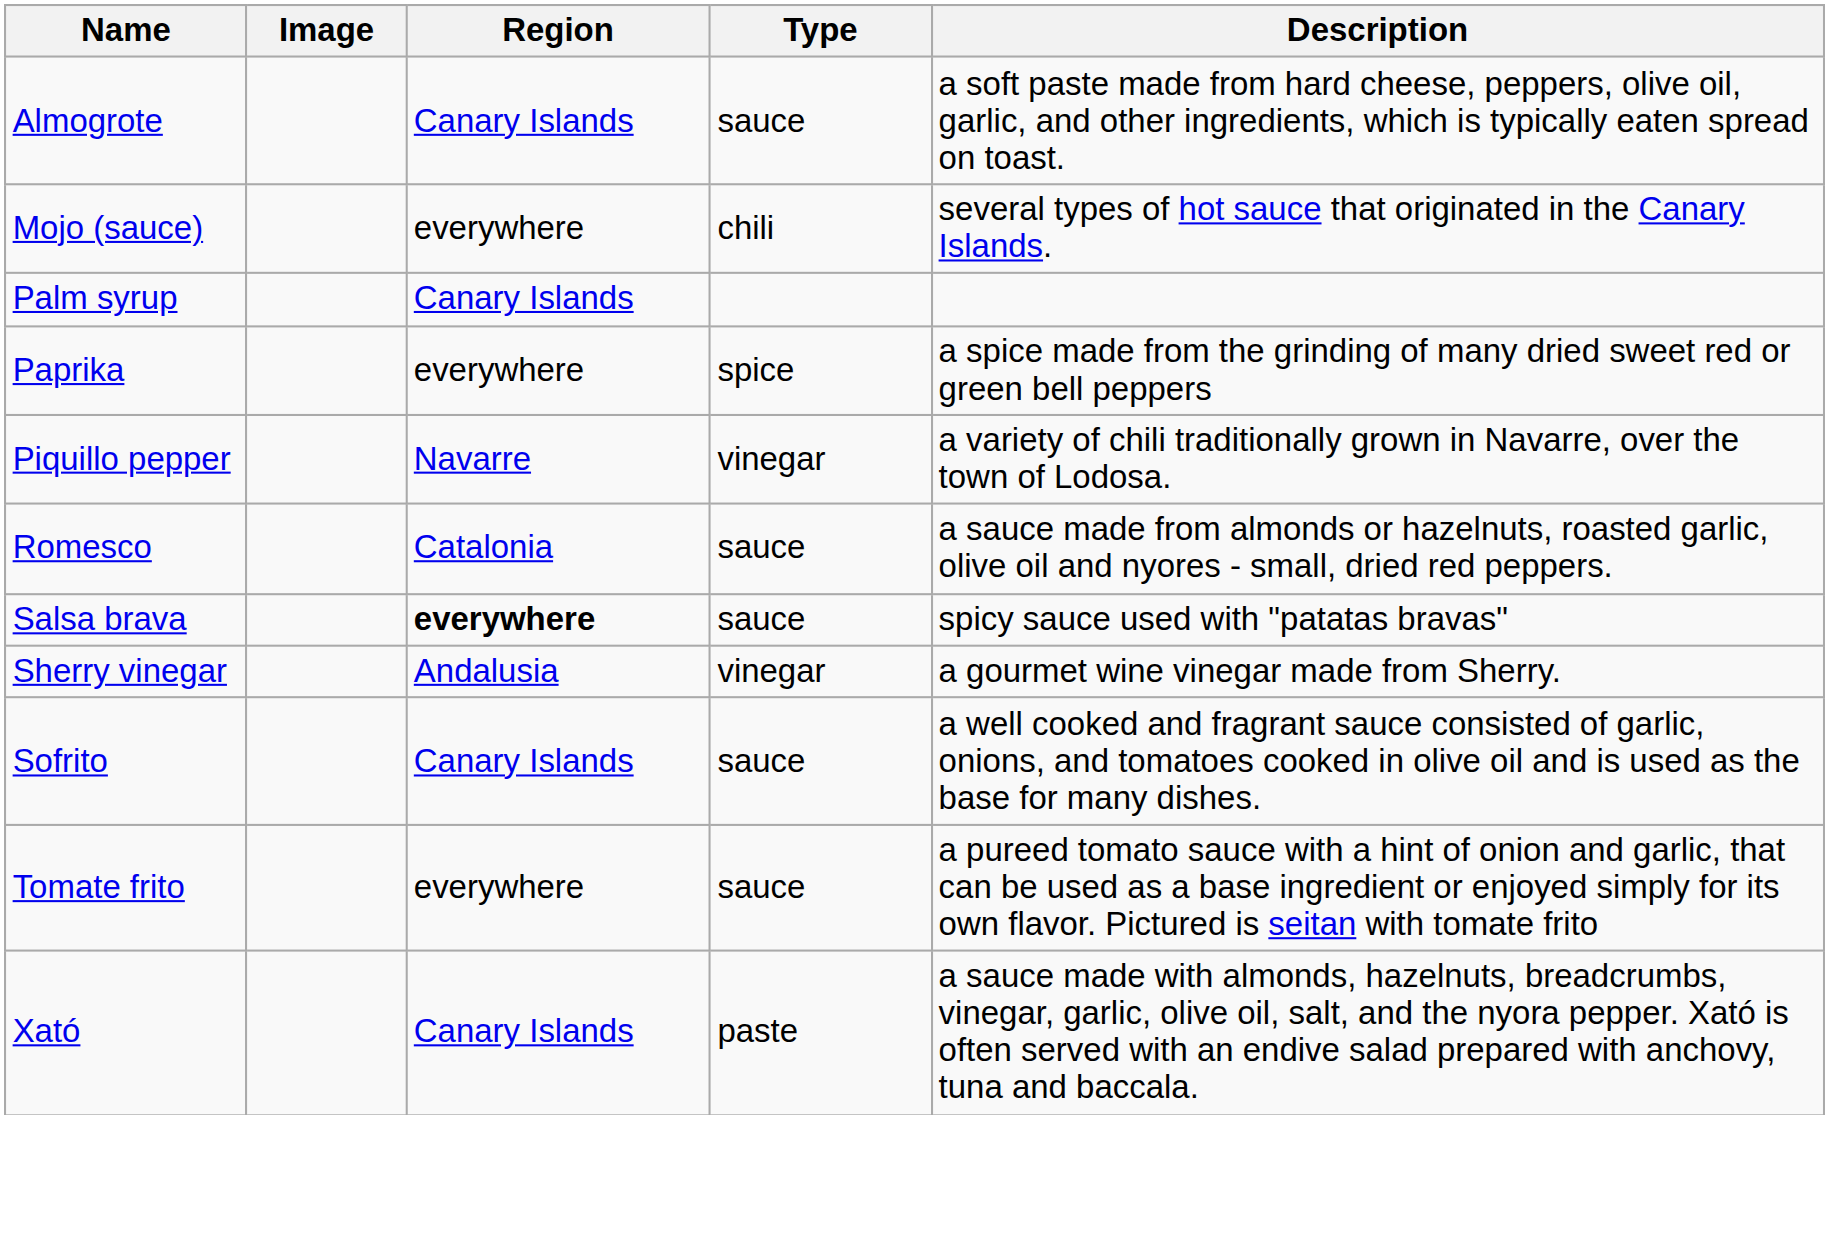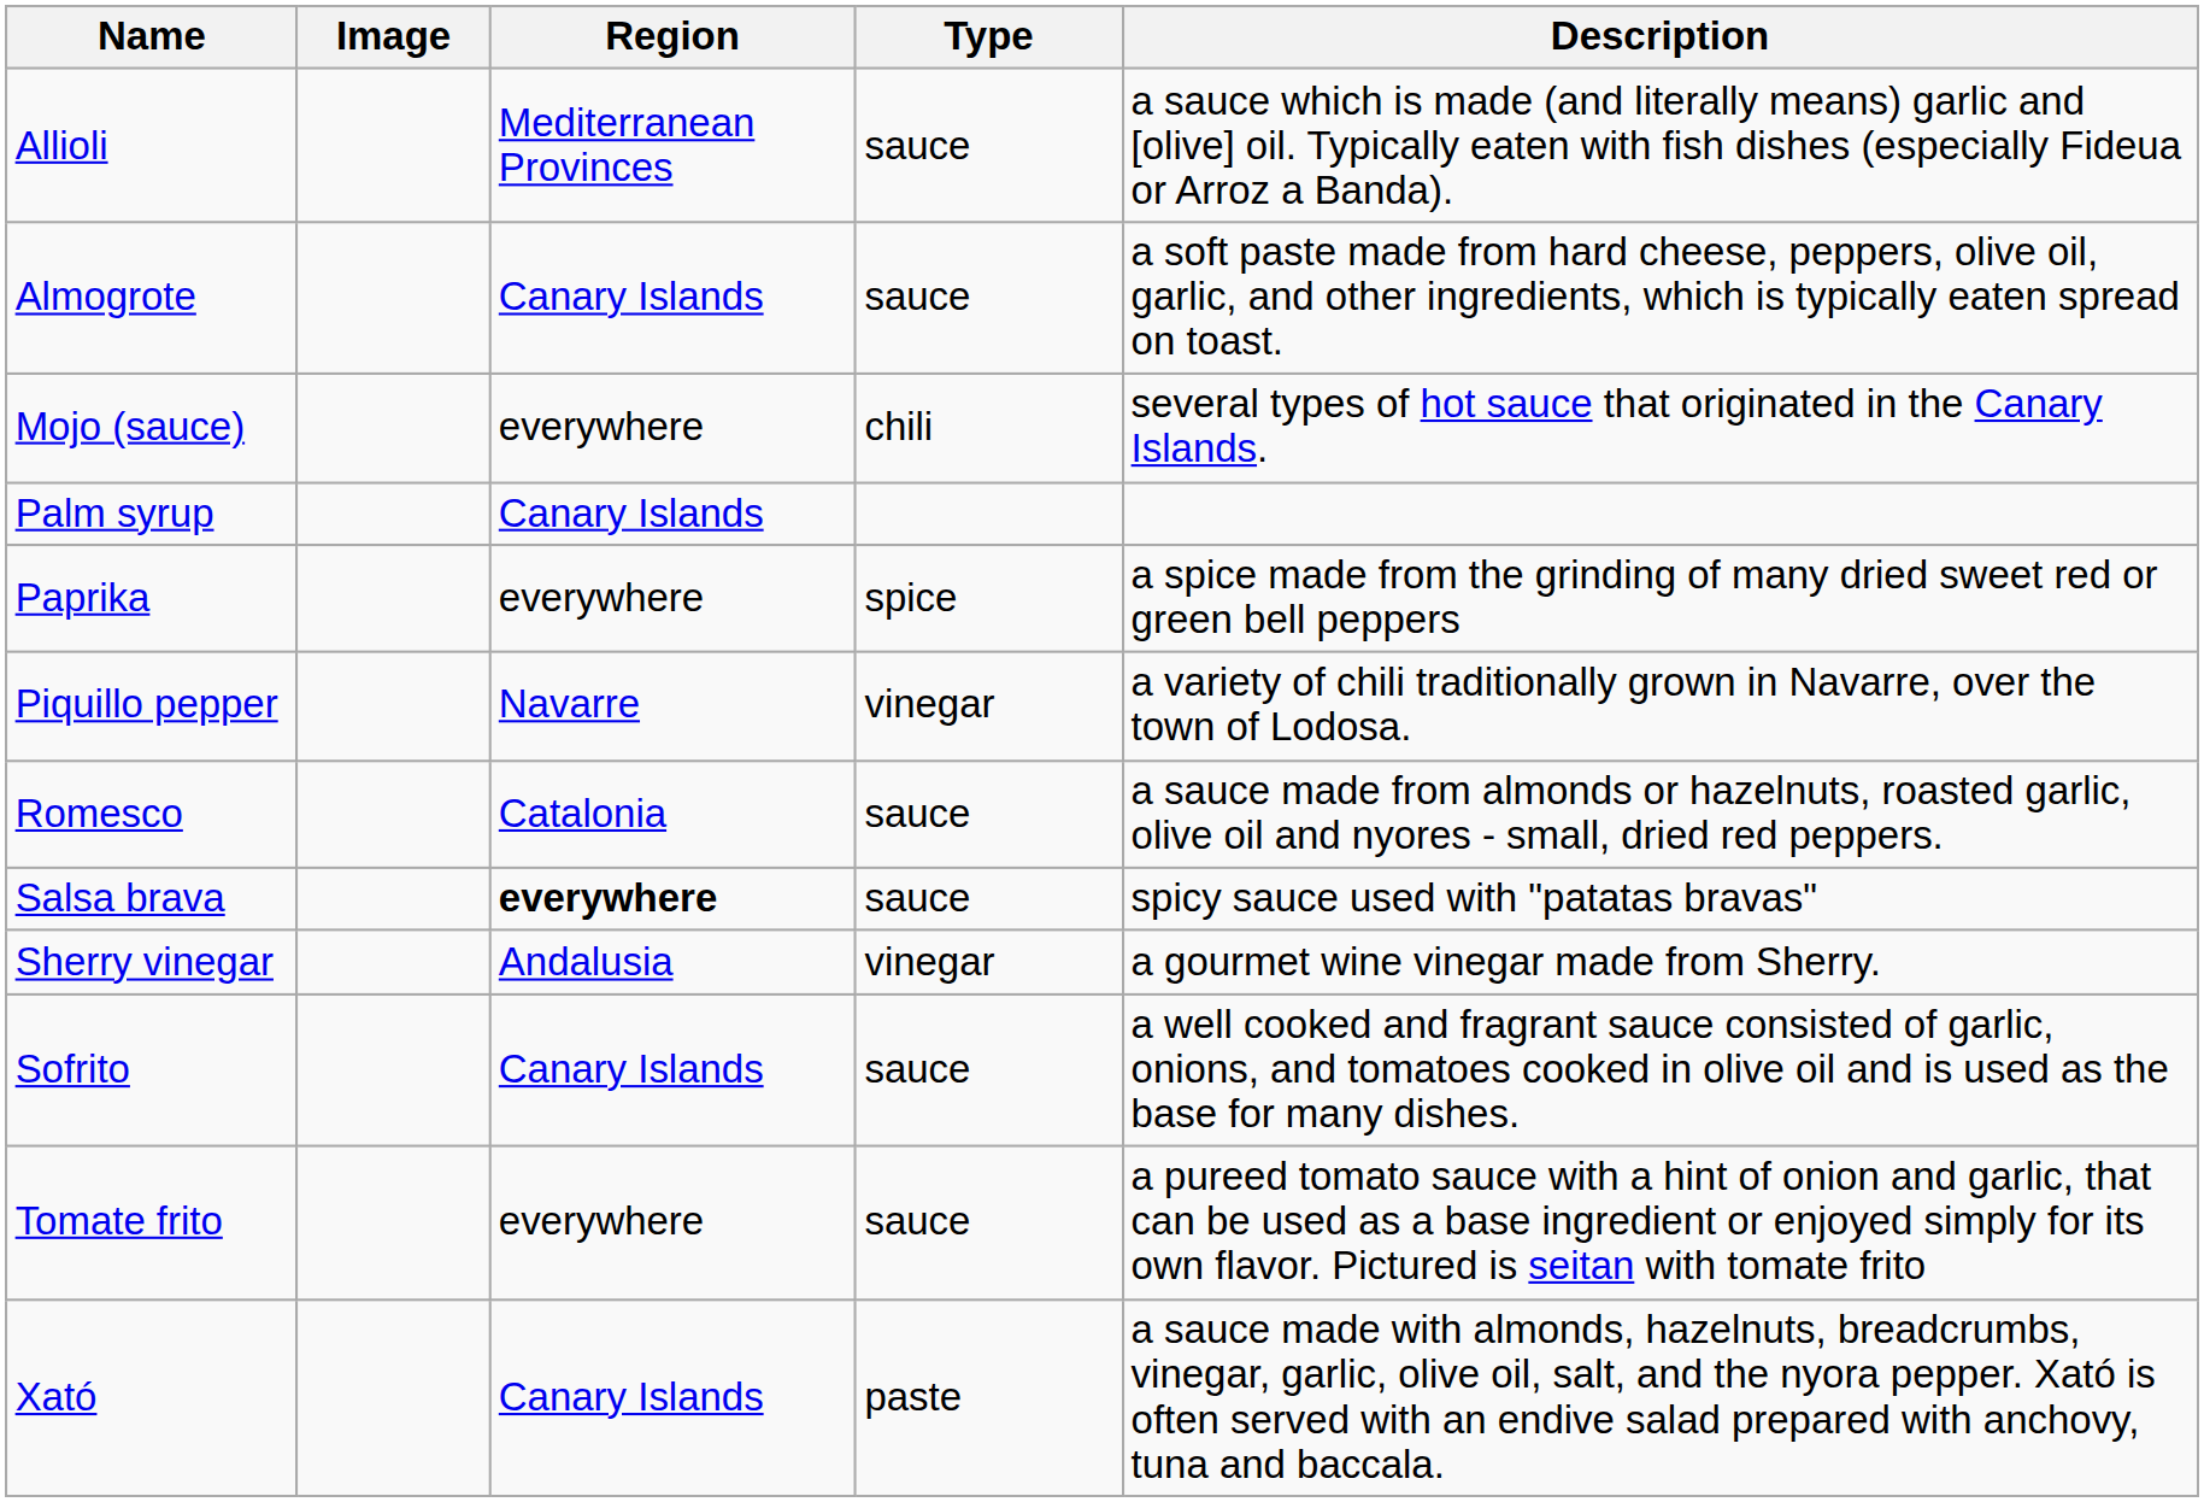+ row: Allioli | Mediterranean Provinces | sauce | a sauce which is made (and literally means) garlic and [olive] oil. Typically eaten with fish dishes (especially Fideua or Arroz a Banda).
